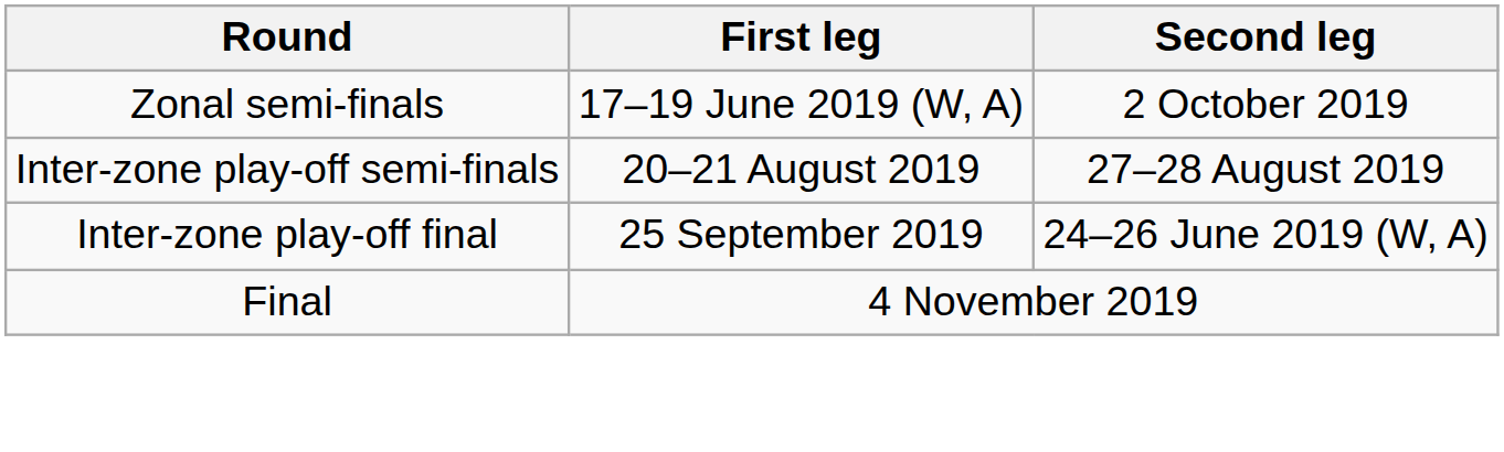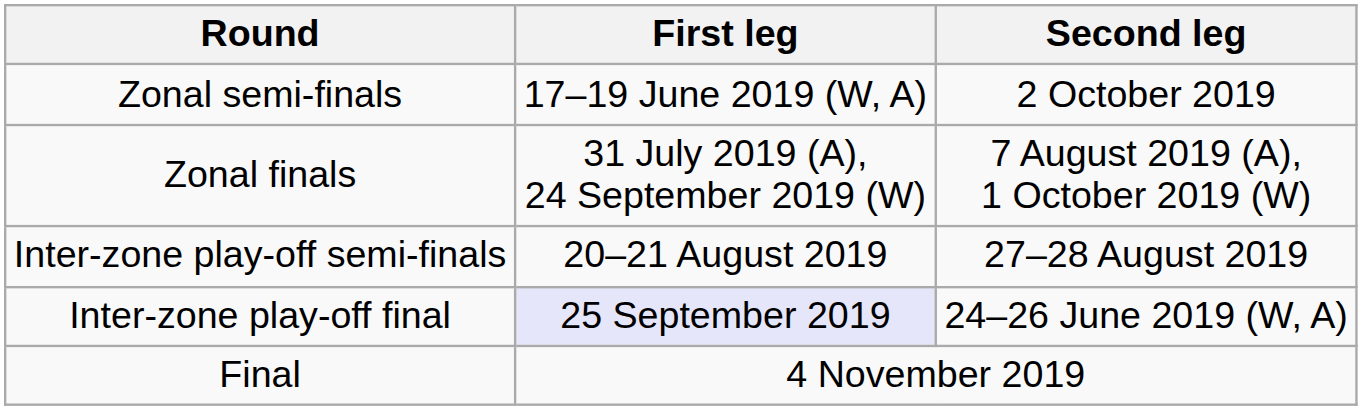+ row: Zonal finals | 31 July 2019 (A), 24 September 2019 (W) | 7 August 2019 (A), 1 October 2019 (W)
Inter-zone play-off final | First leg: no background -> lavender background
